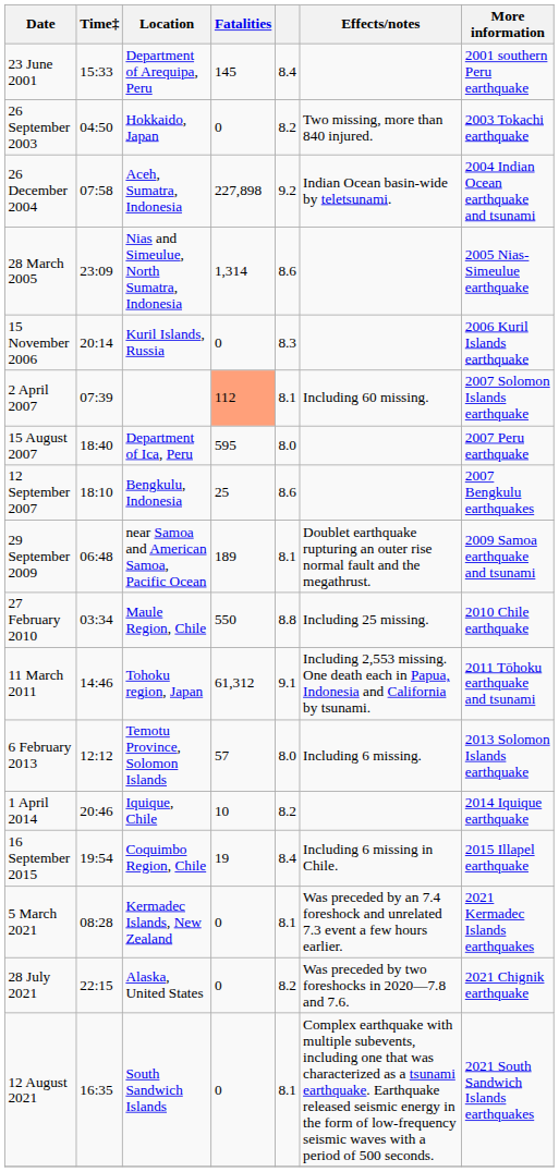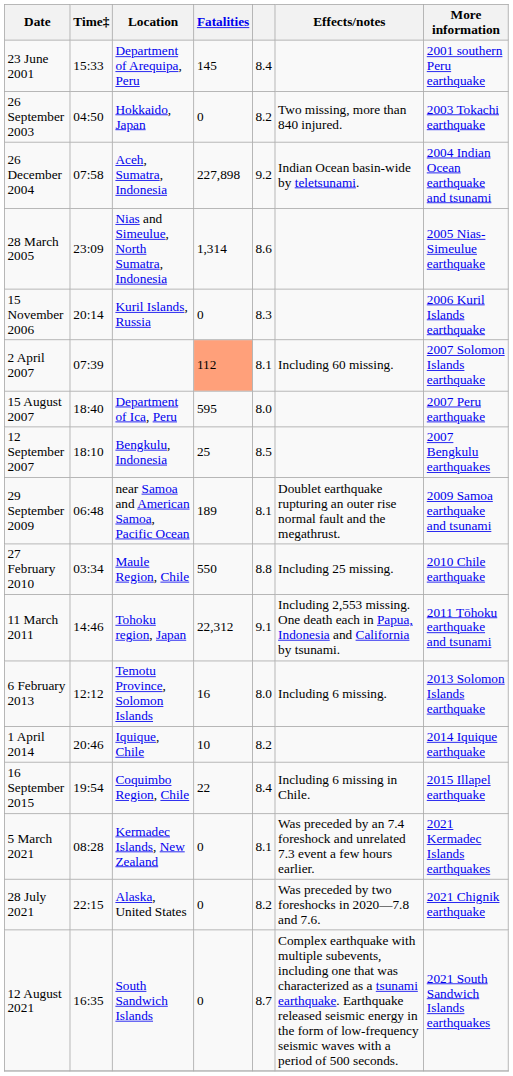12 September 2007 | column 5: 8.6 -> 8.5
11 March 2011 | Fatalities: 61,312 -> 22,312
6 February 2013 | Fatalities: 57 -> 16
16 September 2015 | Fatalities: 19 -> 22
12 August 2021 | column 5: 8.1 -> 8.7
